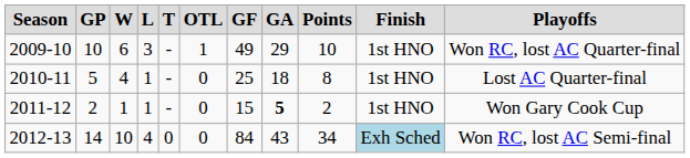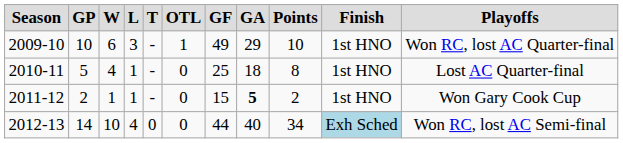2012-13 | GF: 84 -> 44
2012-13 | GA: 43 -> 40
